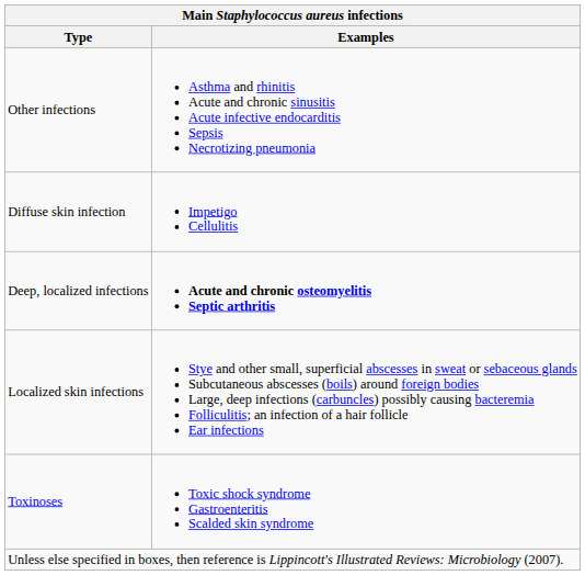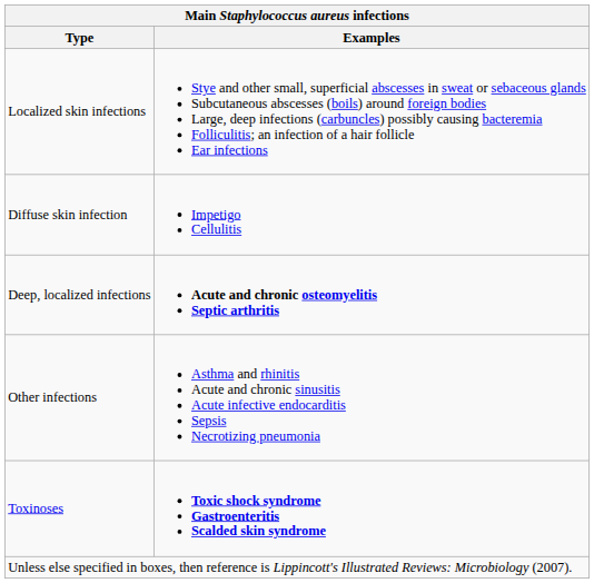rows swapped: Localized skin infections <-> Other infections
Toxinoses | Examples: normal -> bold
